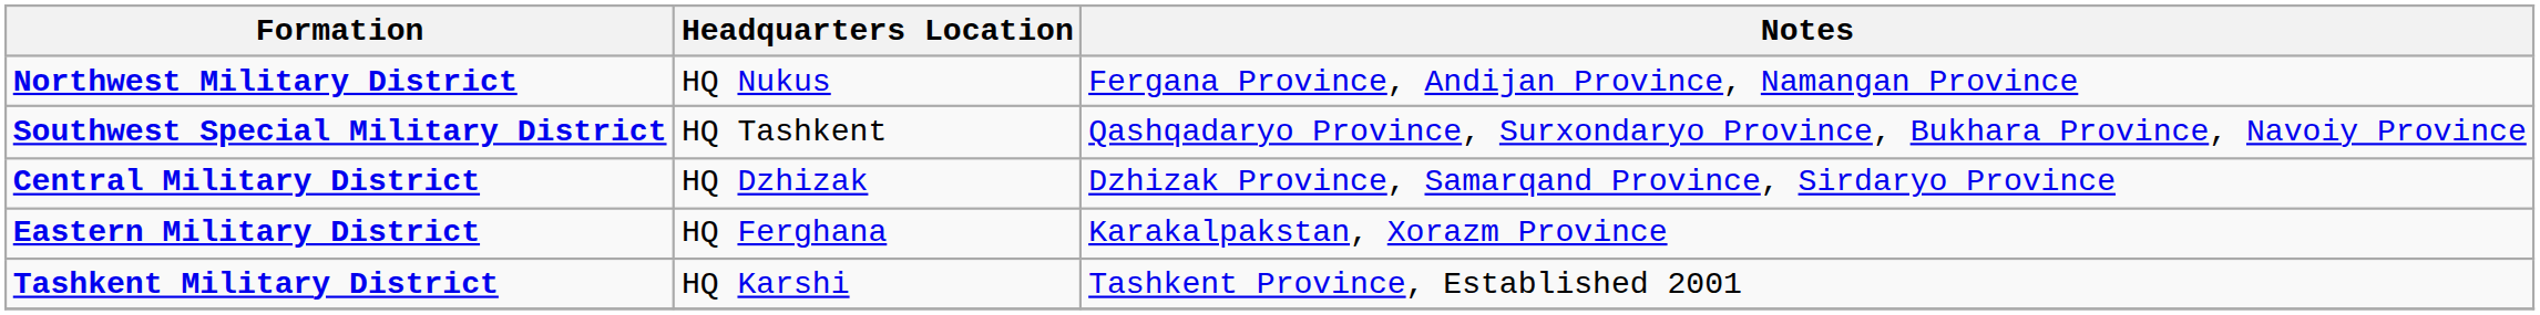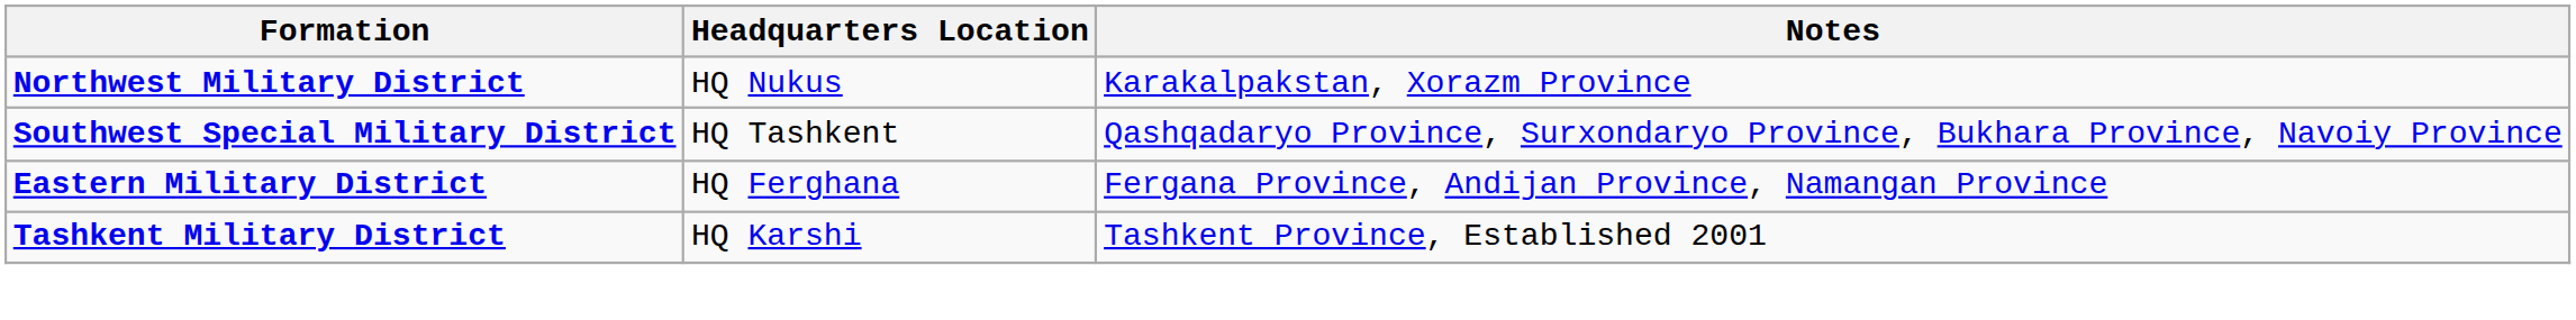Northwest Military District | Notes: Fergana Province, Andijan Province, Namangan Province -> Karakalpakstan, Xorazm Province
- row: Central Military District | HQ Dzhizak | Dzhizak Province, Samarqand Province, Sirdaryo Province
Eastern Military District | Notes: Karakalpakstan, Xorazm Province -> Fergana Province, Andijan Province, Namangan Province
